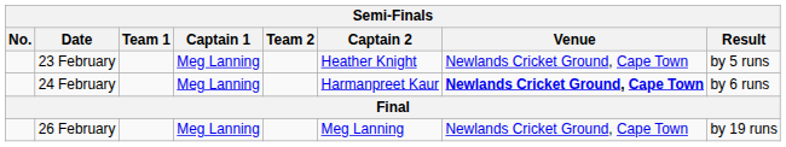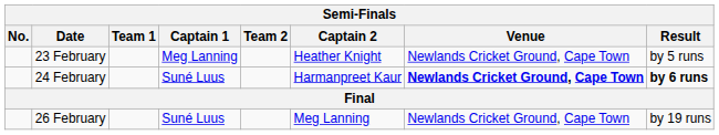24 February | Captain 1: Meg Lanning -> Suné Luus
24 February | Result: normal -> bold
26 February | Captain 1: Meg Lanning -> Suné Luus
